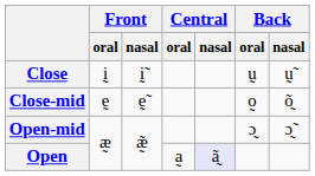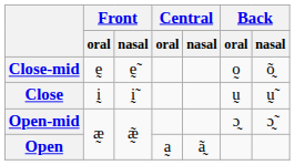rows swapped: Close <-> Close-mid
Open | Central / nasal: lavender background -> no background
